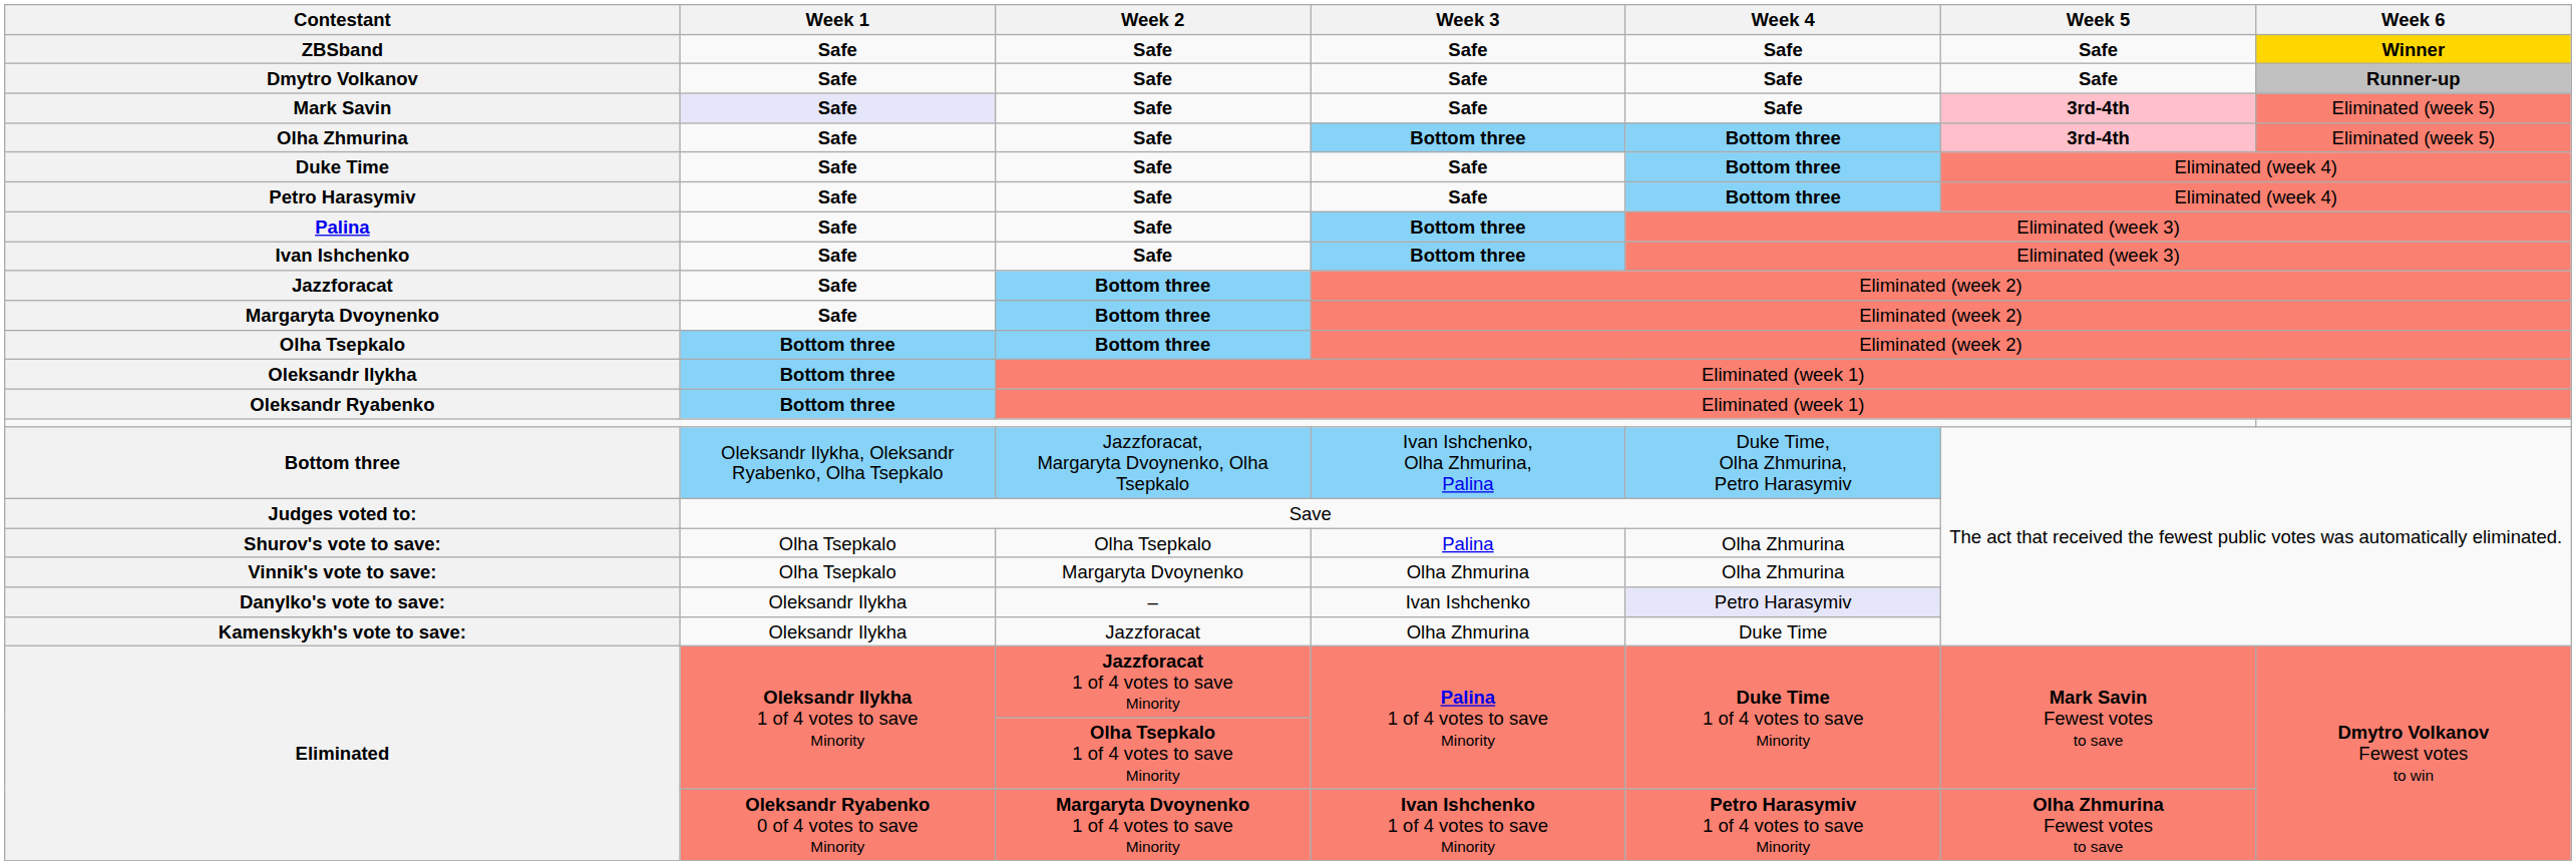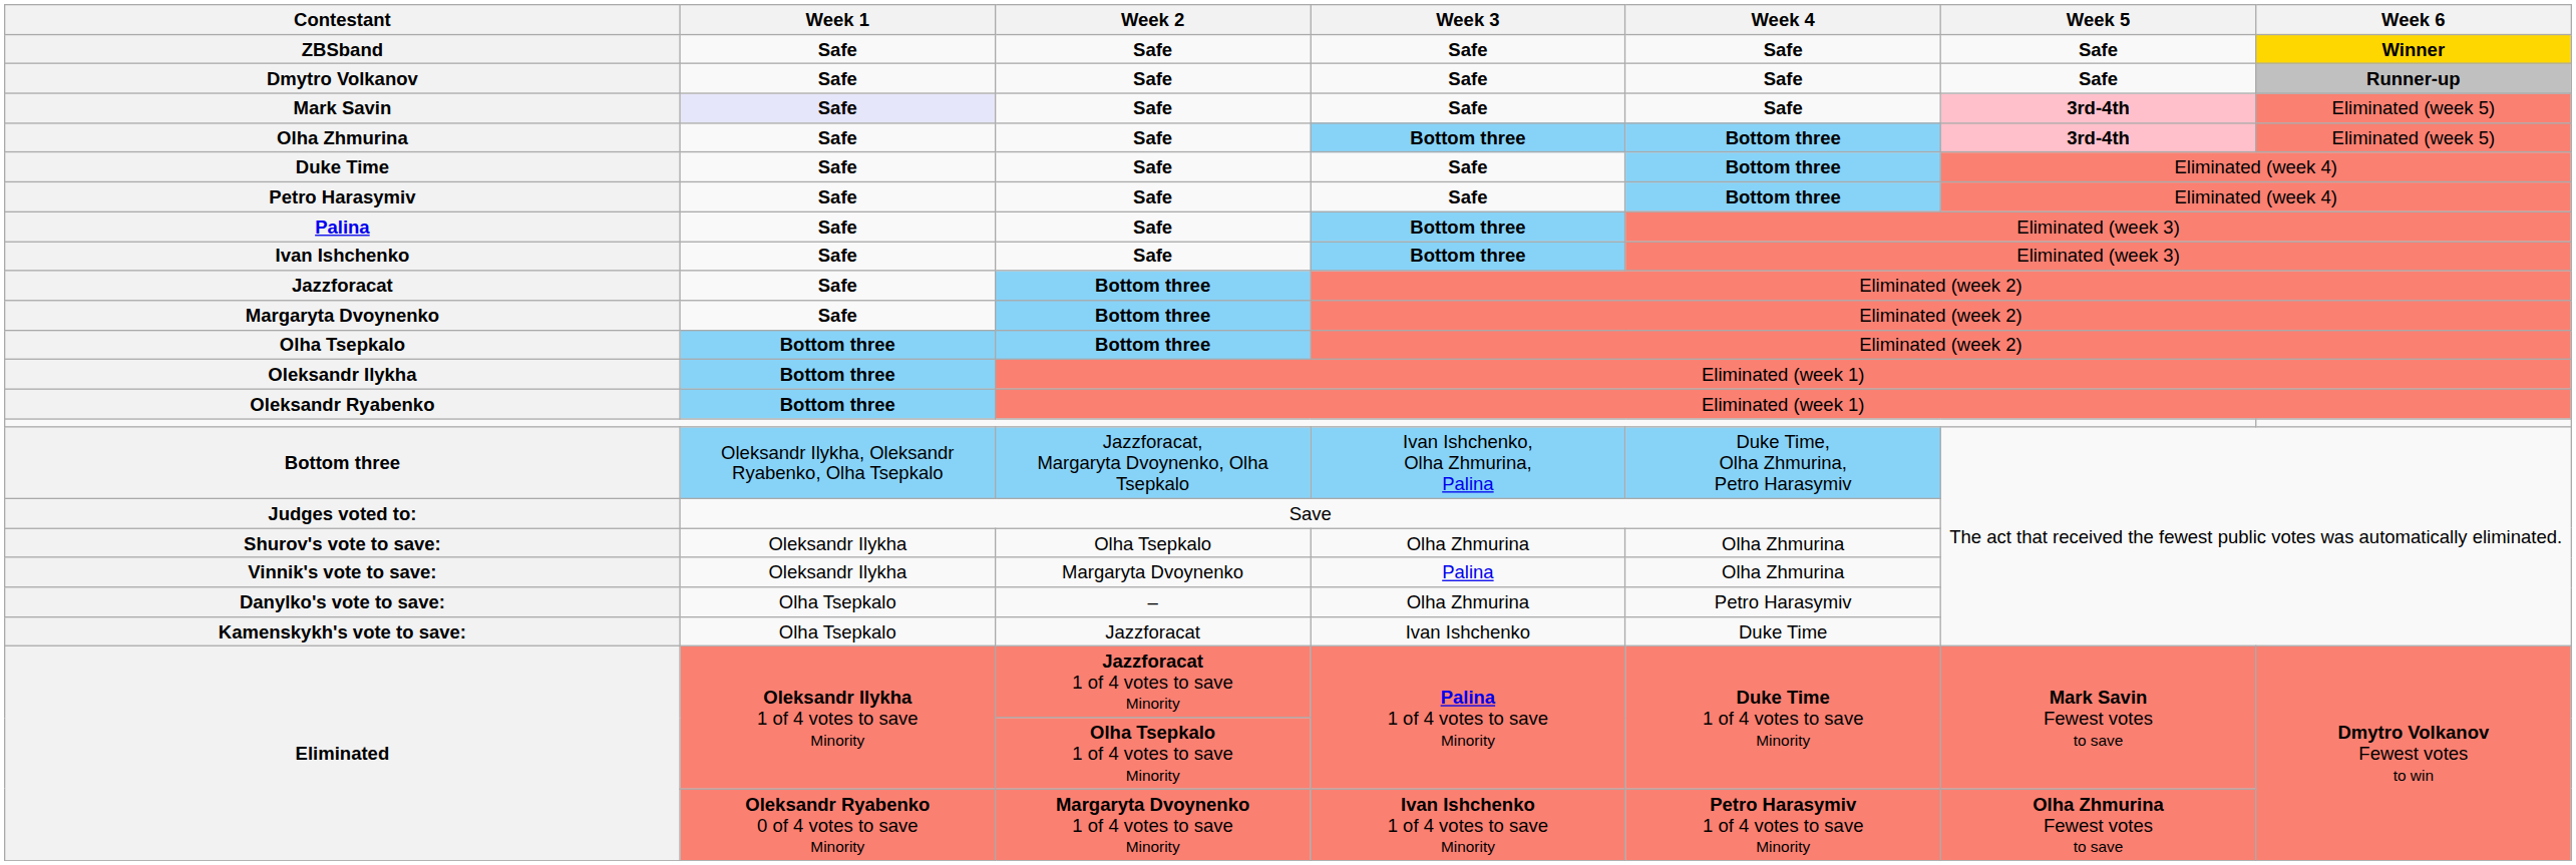Shurov's vote to save: | Week 1: Olha Tsepkalo -> Oleksandr Ilykha
Shurov's vote to save: | Week 3: Palina -> Olha Zhmurina
Vinnik's vote to save: | Week 1: Olha Tsepkalo -> Oleksandr Ilykha
Vinnik's vote to save: | Week 3: Olha Zhmurina -> Palina
Danylko's vote to save: | Week 1: Oleksandr Ilykha -> Olha Tsepkalo
Danylko's vote to save: | Week 3: Ivan Ishchenko -> Olha Zhmurina
Danylko's vote to save: | Week 4: lavender background -> no background
Kamenskykh's vote to save: | Week 1: Oleksandr Ilykha -> Olha Tsepkalo
Kamenskykh's vote to save: | Week 3: Olha Zhmurina -> Ivan Ishchenko
